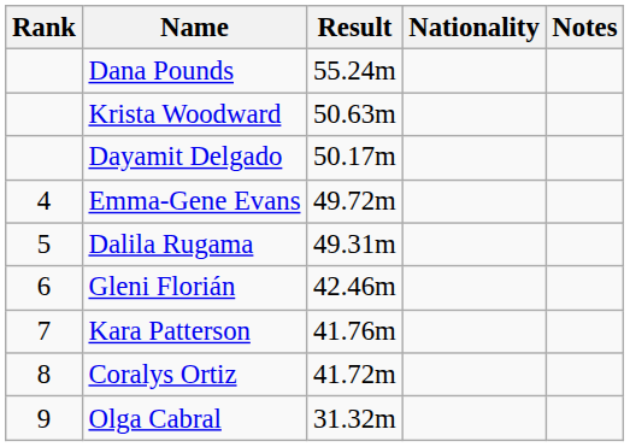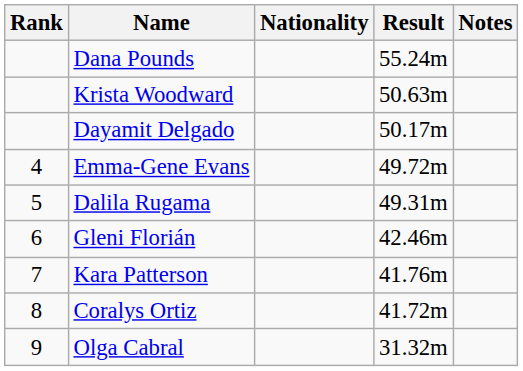columns swapped: Nationality <-> Result
